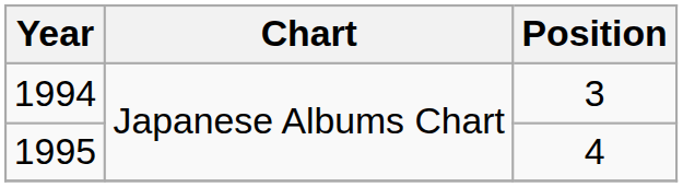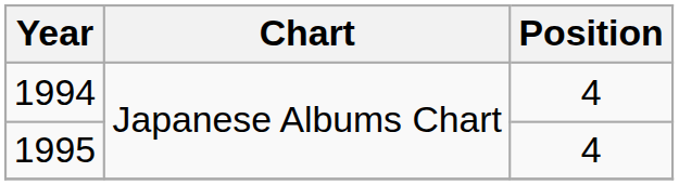1994 | Position: 3 -> 4
